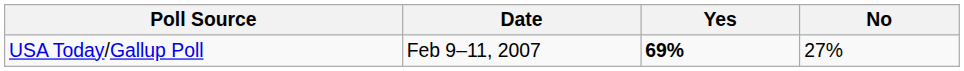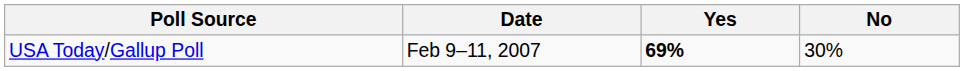USA Today/Gallup Poll | No: 27% -> 30%
